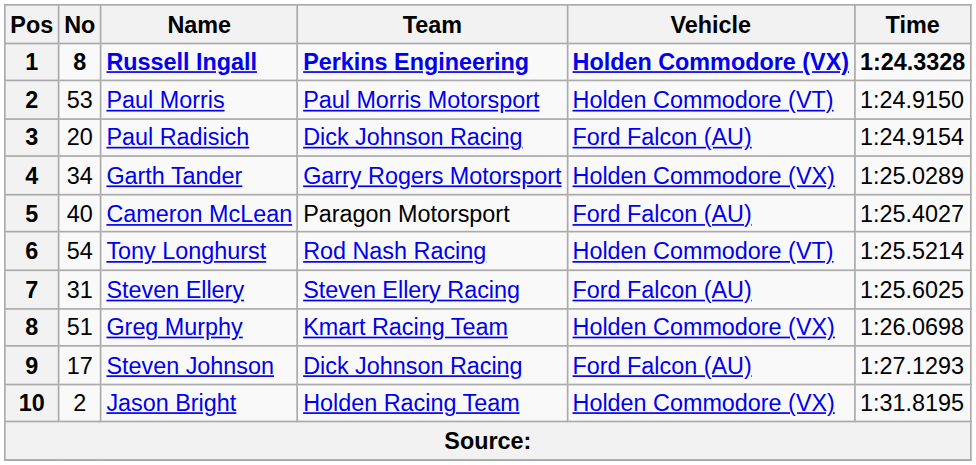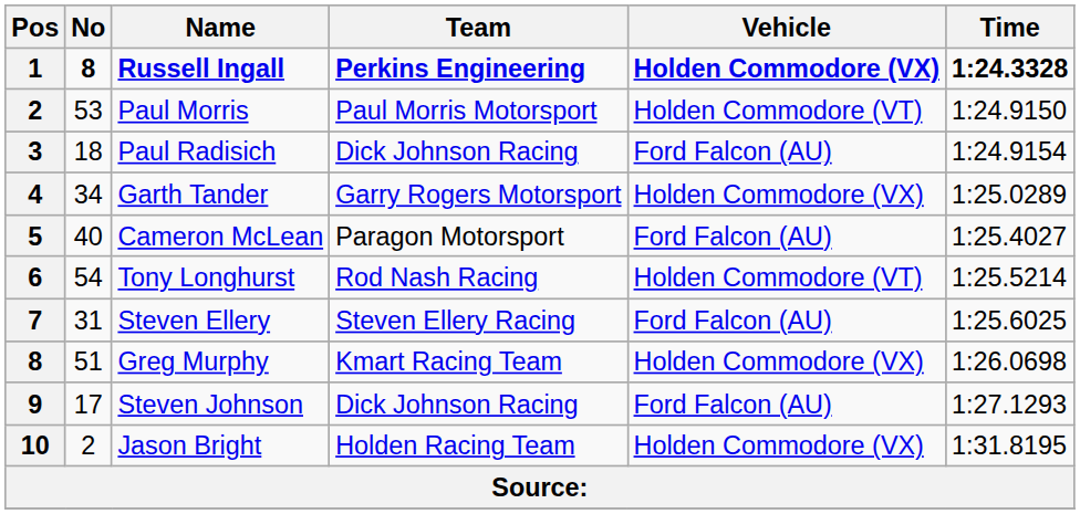Paul Radisich | No: 20 -> 18
